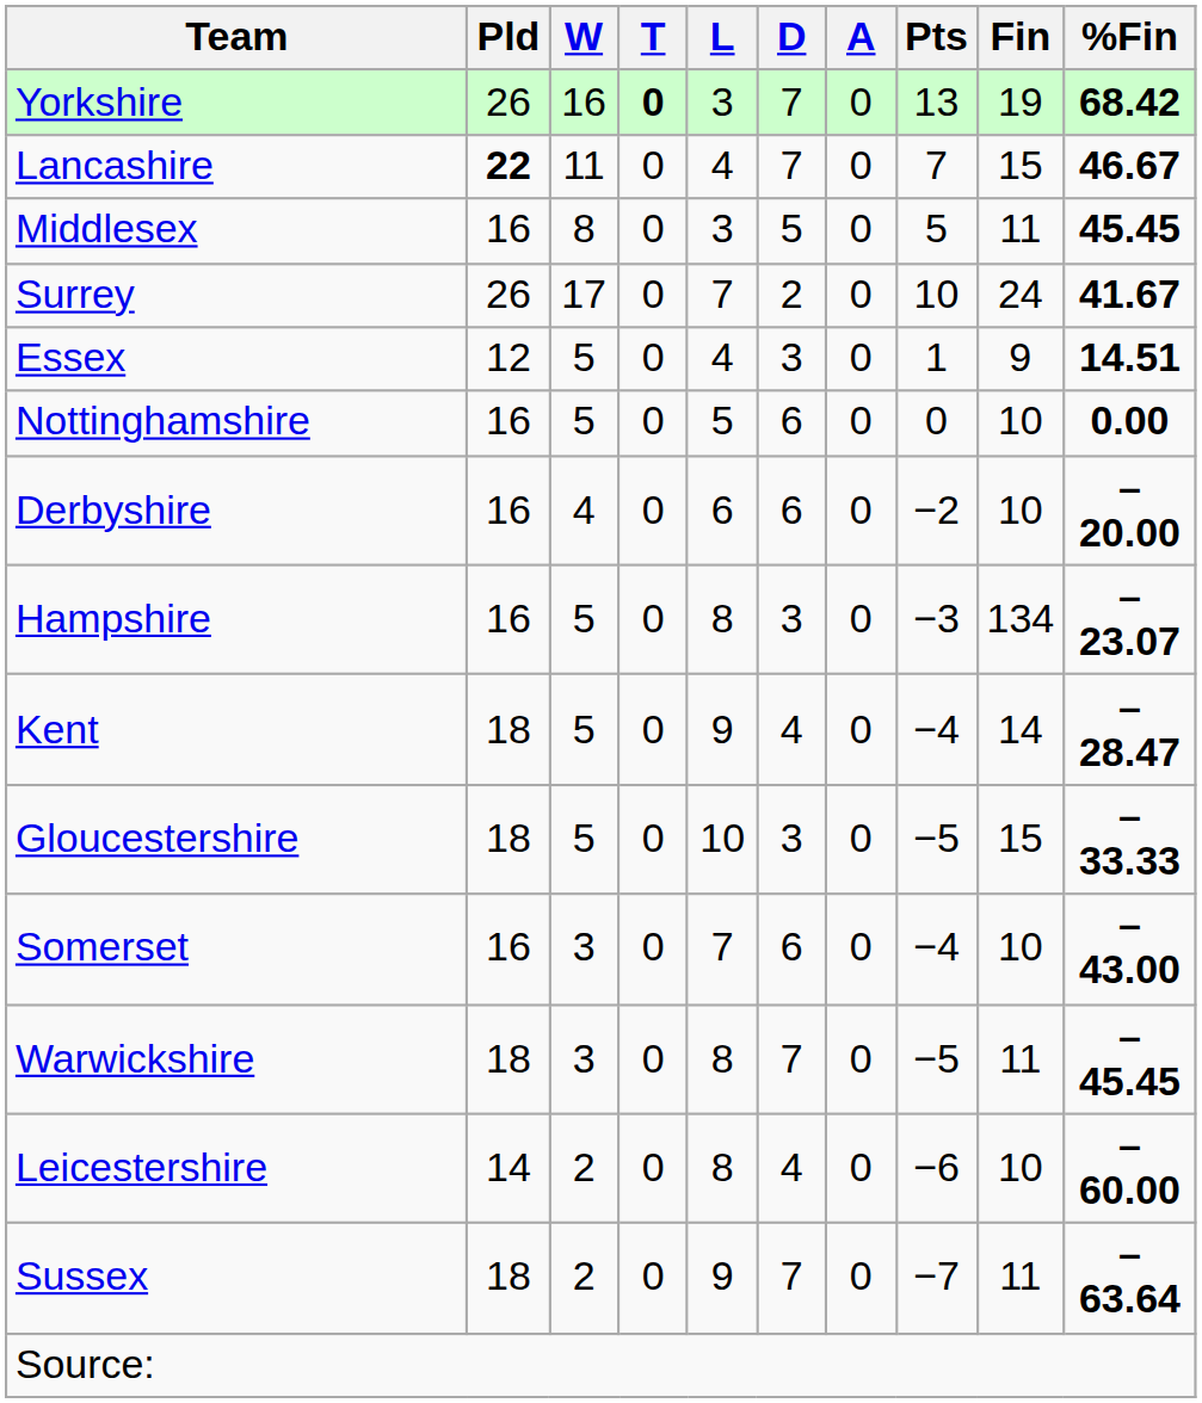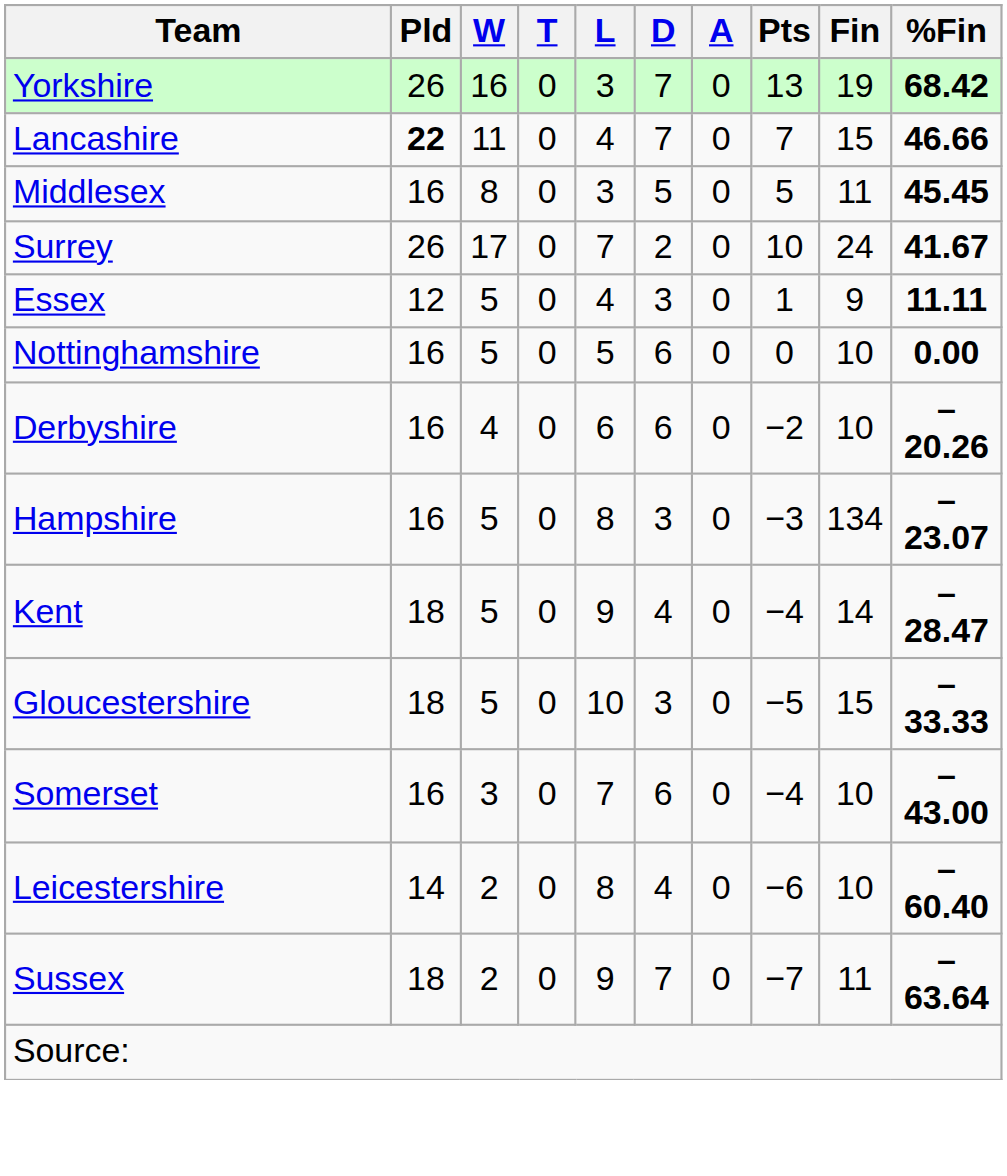Yorkshire | T: bold -> normal
Lancashire | %Fin: 46.67 -> 46.66
Essex | %Fin: 14.51 -> 11.11
Derbyshire | %Fin: –20.00 -> –20.26
- row: Warwickshire | 18 | 3 | 0 | 8 | 7 | 0 | −5 | 11 | –45.45
Leicestershire | %Fin: –60.00 -> –60.40
